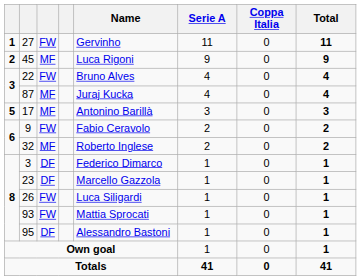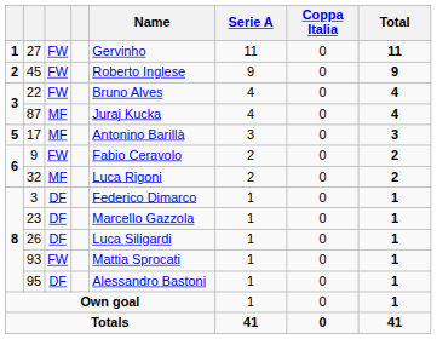45 | column 3: MF -> FW
45 | Name: Luca Rigoni -> Roberto Inglese
32 | Name: Roberto Inglese -> Luca Rigoni
26 | column 3: FW -> DF
